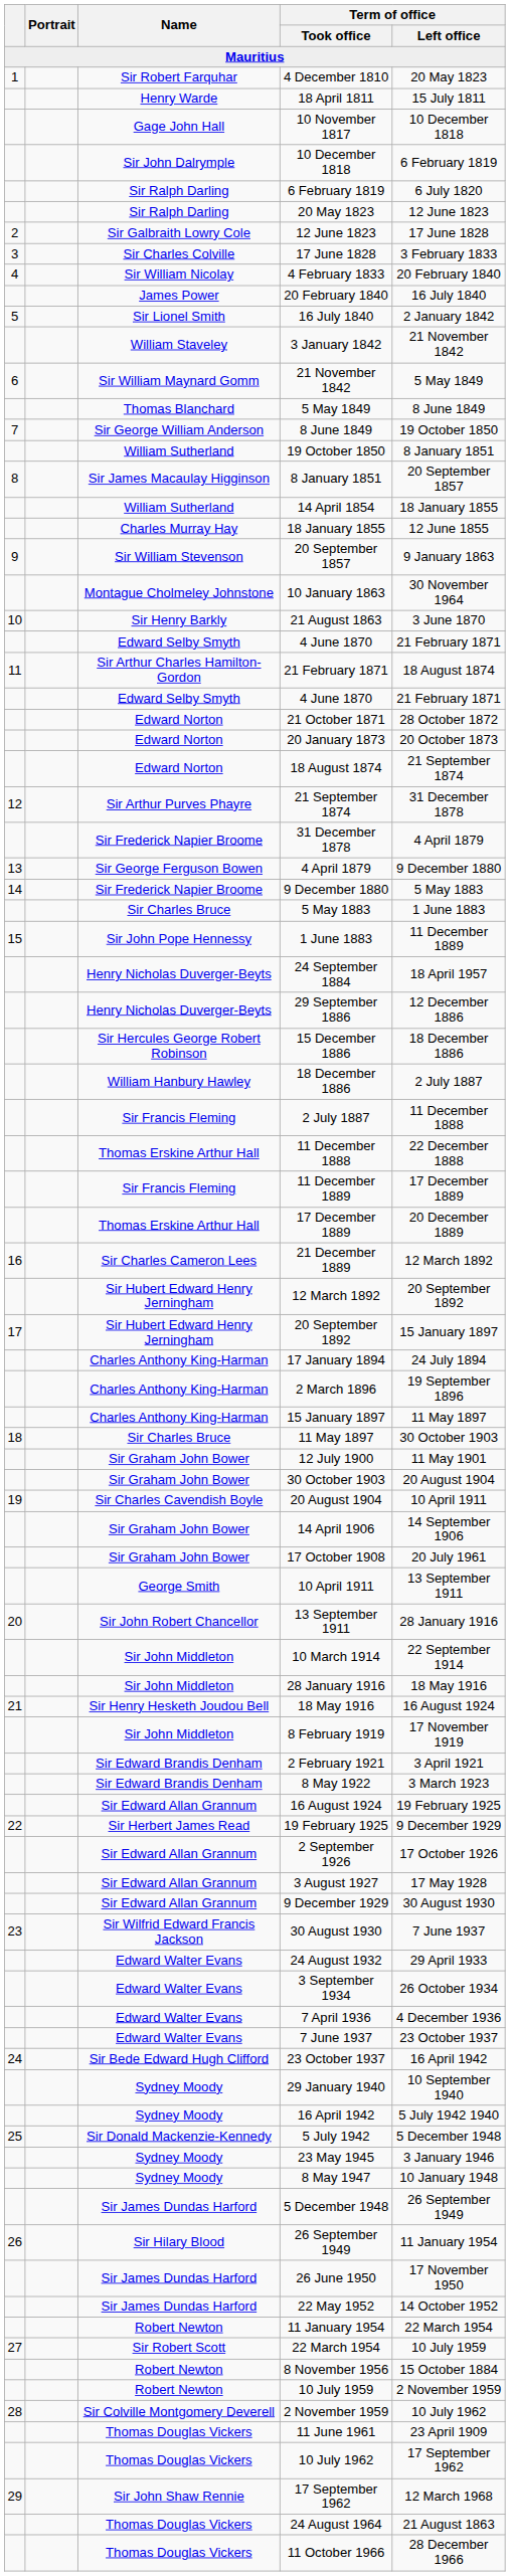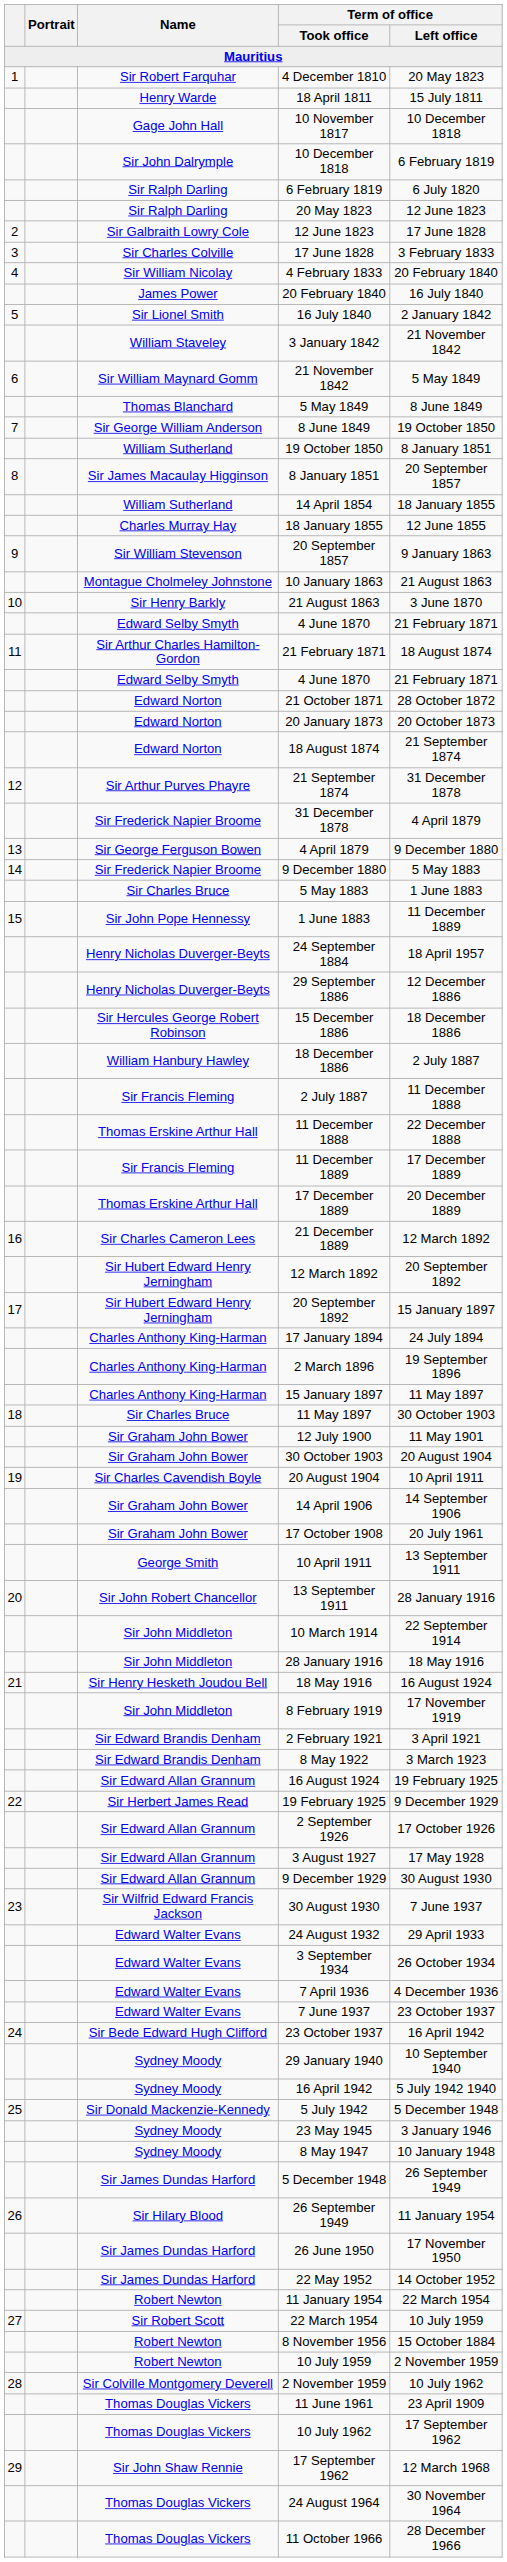10 January 1863 | Term of office / Left office: 30 November 1964 -> 21 August 1863
24 August 1964 | Term of office / Left office: 21 August 1863 -> 30 November 1964
